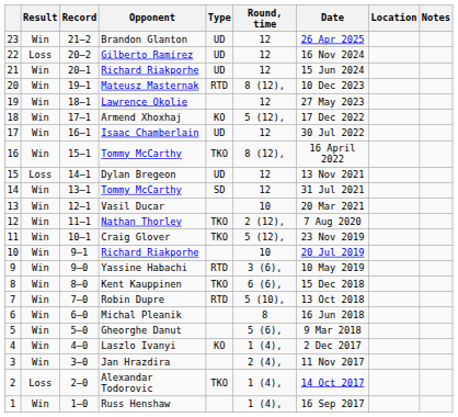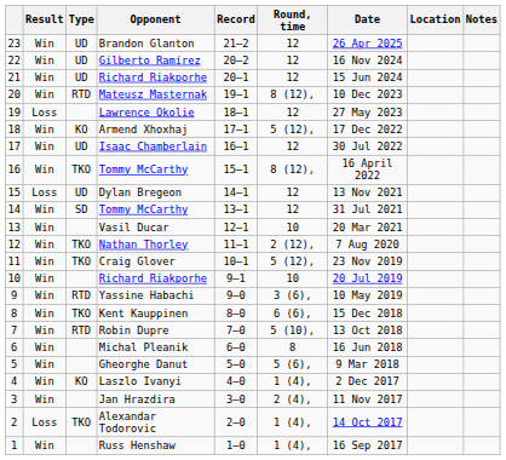columns swapped: Record <-> Type
Gilberto Ramírez | Result: Loss -> Win
Lawrence Okolie | Result: Win -> Loss
